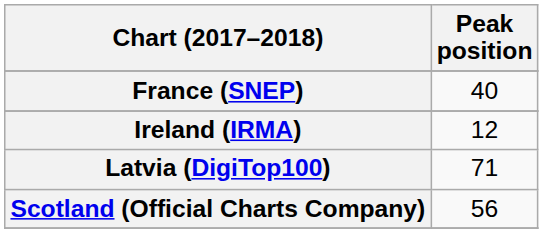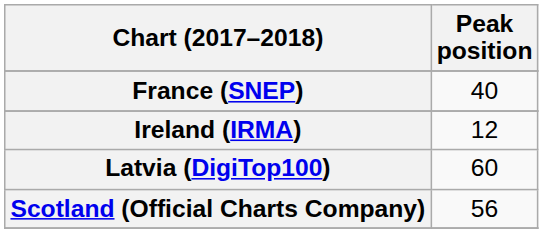Latvia (DigiTop100) | Peak position: 71 -> 60
